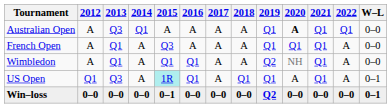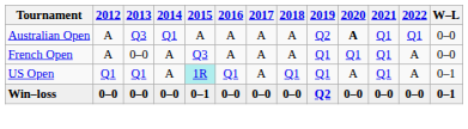Australian Open | 2019: Q1 -> Q2
French Open | 2013: Q1 -> 0–0
- row: Wimbledon | A | Q1 | A | Q1 | Q1 | A | A | Q2 | NH | Q1 | A | 0–0
US Open | 2013: Q3 -> Q1
